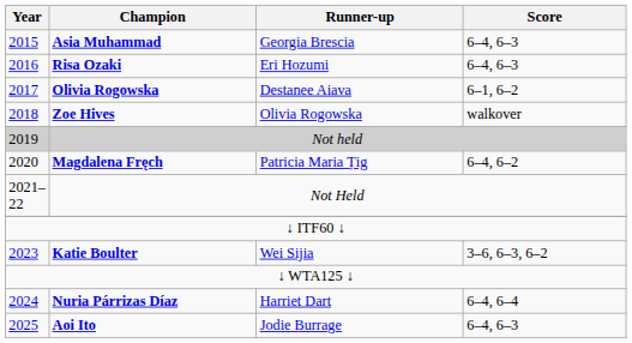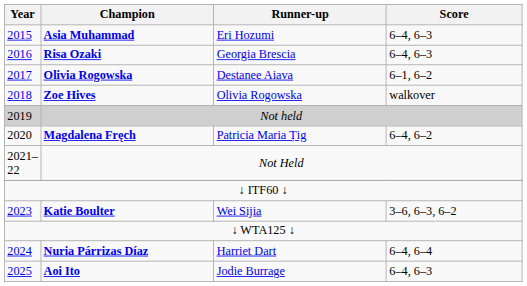Asia Muhammad | Runner-up: Georgia Brescia -> Eri Hozumi
Risa Ozaki | Runner-up: Eri Hozumi -> Georgia Brescia
